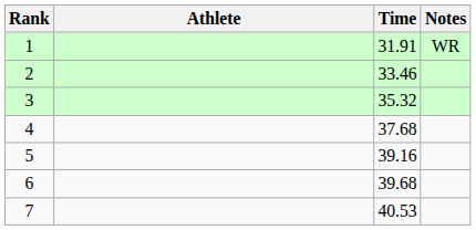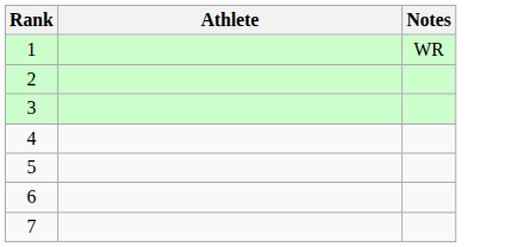- column: Time | 31.91 | 33.46 | 35.32 | 37.68 | 39.16 | 39.68 | 40.53
